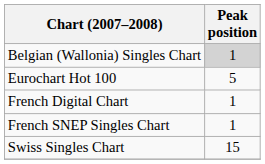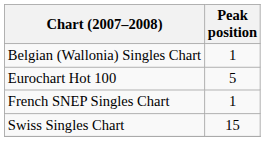Belgian (Wallonia) Singles Chart | Peak position: lightgrey background -> no background
- row: French Digital Chart | 1
